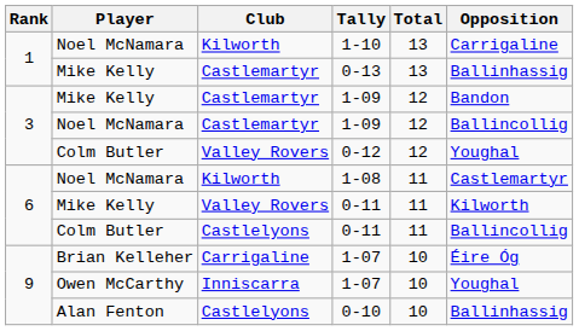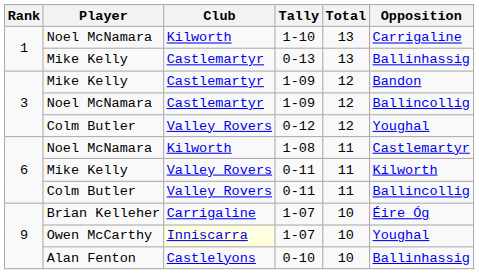Colm Butler / 0-11 | Club: Castlelyons -> Valley Rovers
Owen McCarthy / 1-07 | Club: no background -> lightyellow background
